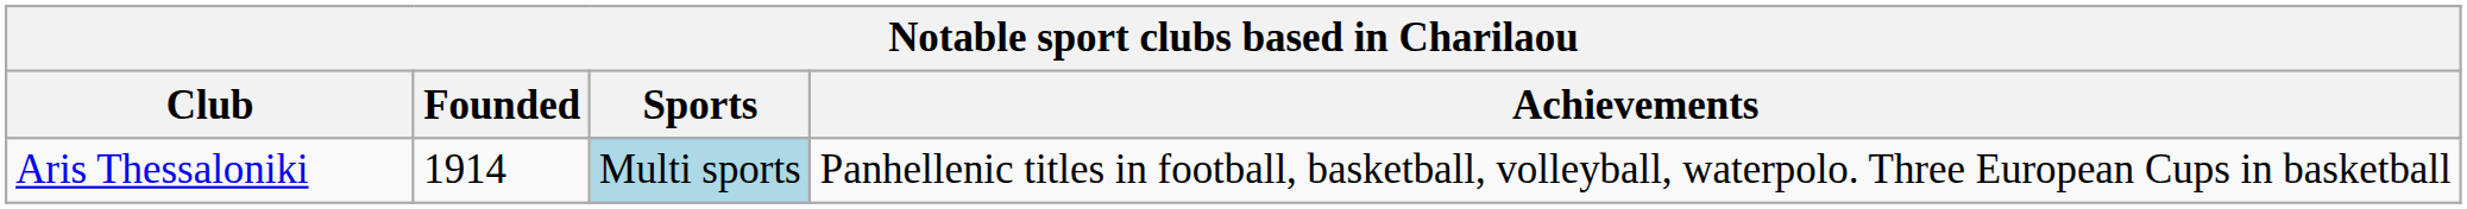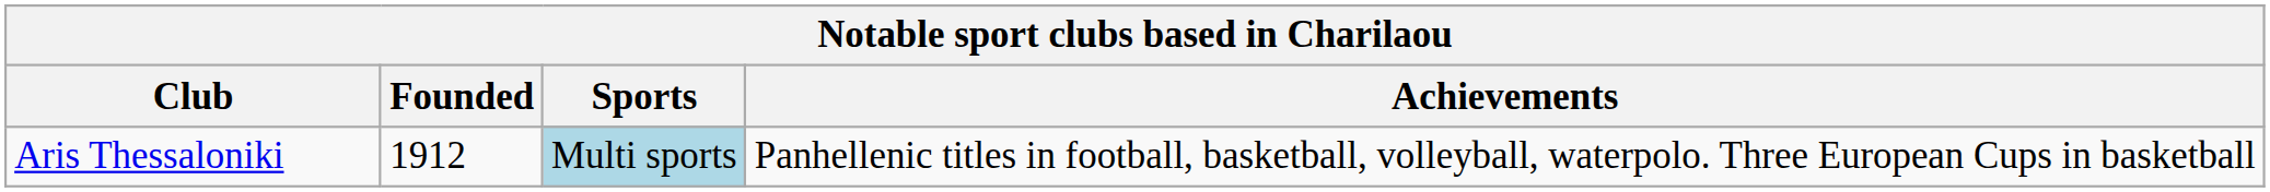Aris Thessaloniki | Founded: 1914 -> 1912
